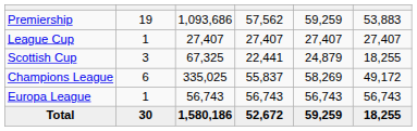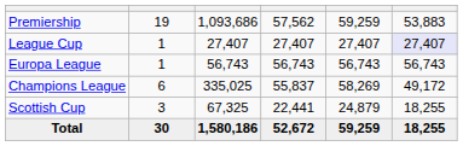League Cup | column 6: no background -> lavender background
rows swapped: Scottish Cup <-> Europa League
